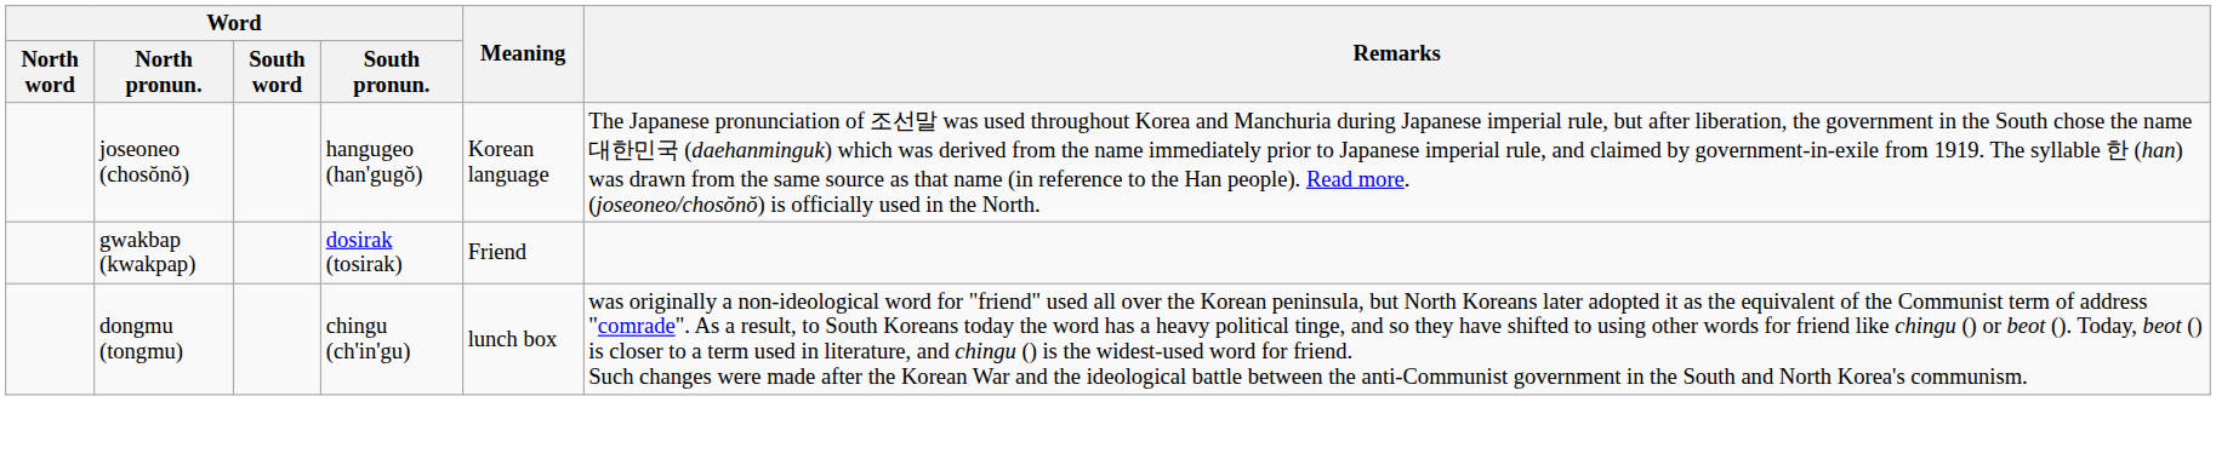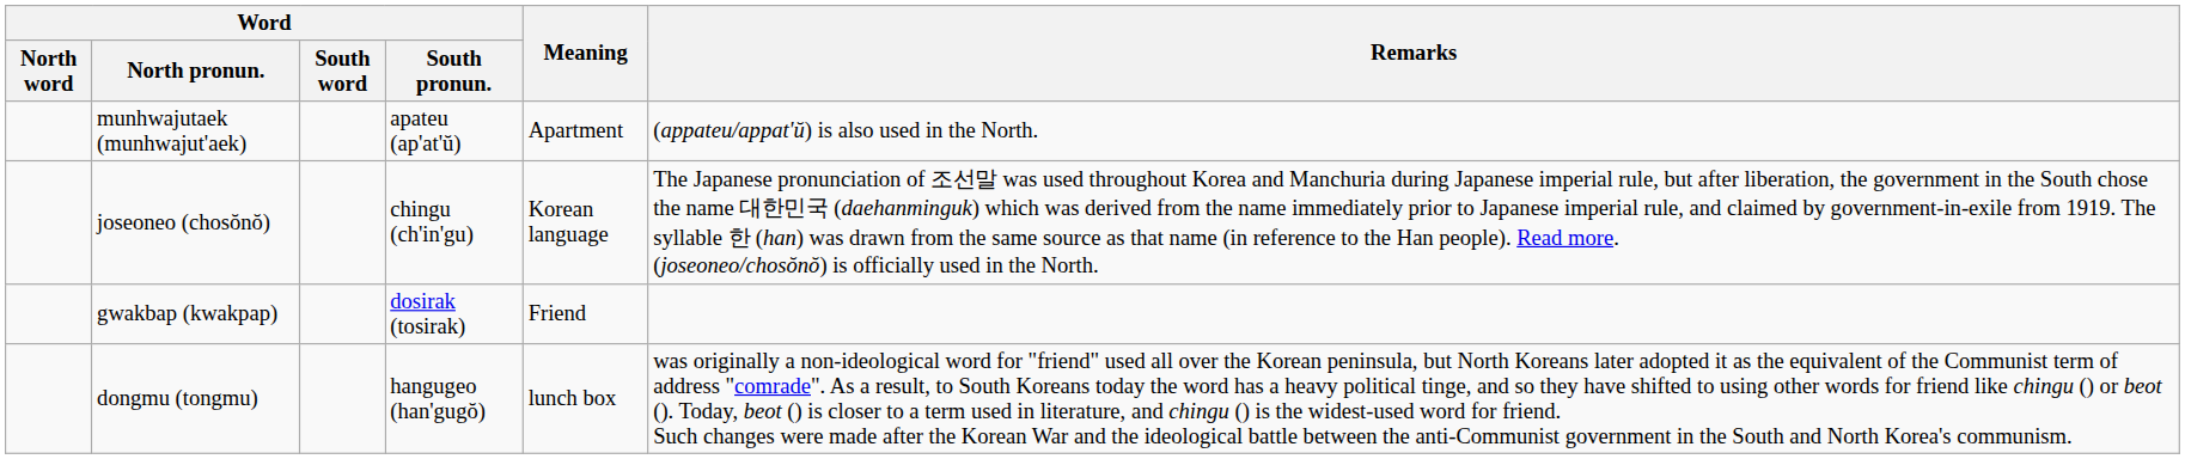+ row: munhwajutaek (munhwajut'aek) | apateu (ap'at'ŭ) | Apartment | (appateu/appat'ŭ) is also used in the North.
joseoneo (chosŏnŏ) | Word / South pronun.: hangugeo (han'gugŏ) -> chingu (ch'in'gu)
dongmu (tongmu) | Word / South pronun.: chingu (ch'in'gu) -> hangugeo (han'gugŏ)
